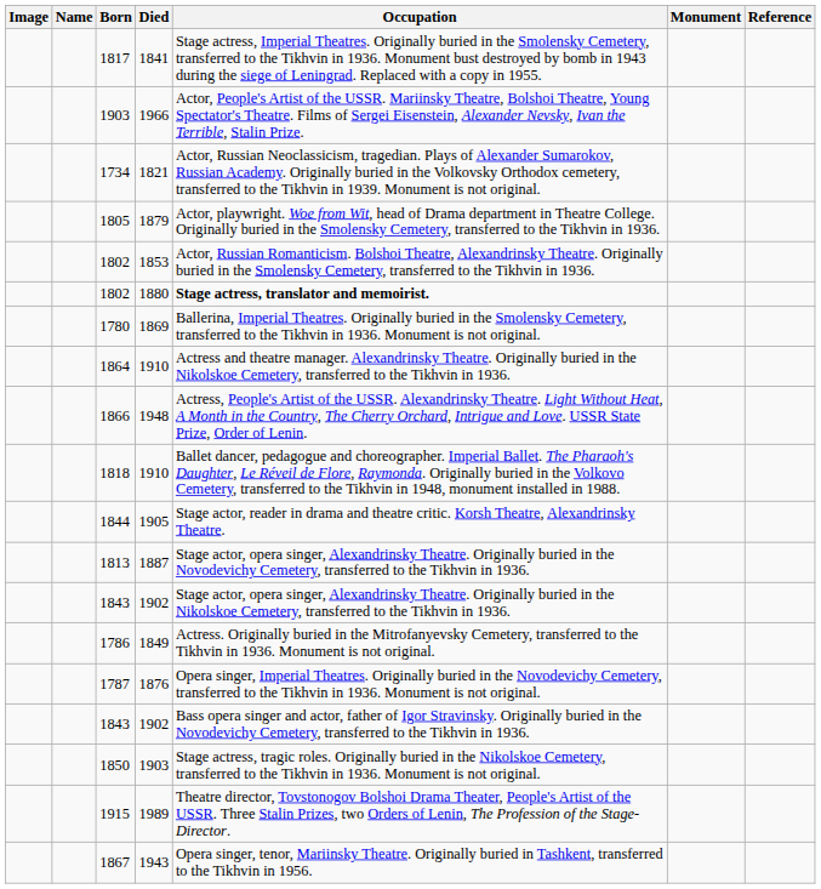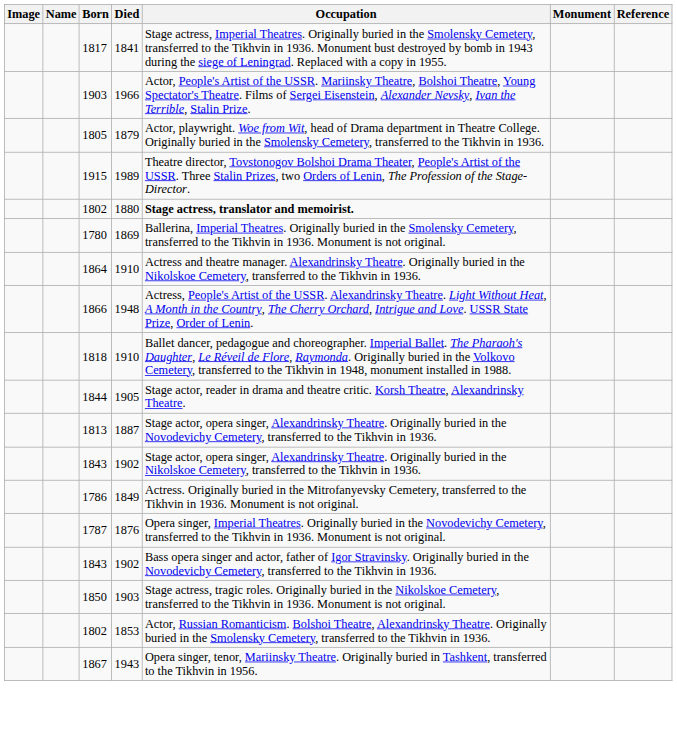- row: 1734 | 1821 | Actor, Russian Neoclassicism, tragedian. Plays of Alexander Sumarokov, Russian Academy. Originally buried in the Volkovsky Orthodox cemetery, transferred to the Tikhvin in 1939. Monument is not original.
rows swapped: 1802 / 1853 <-> 1915
